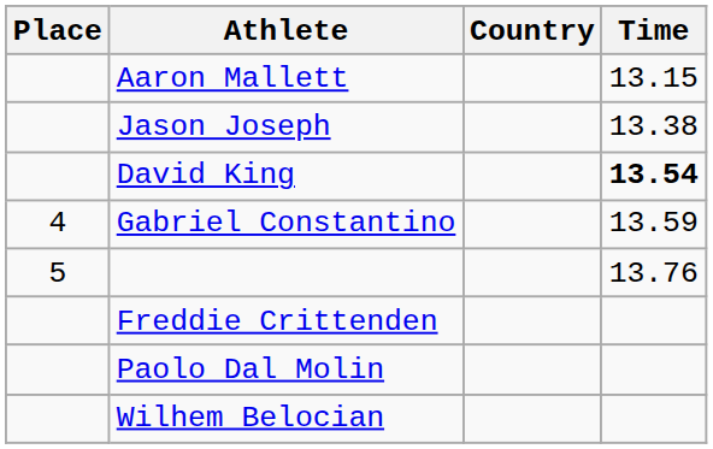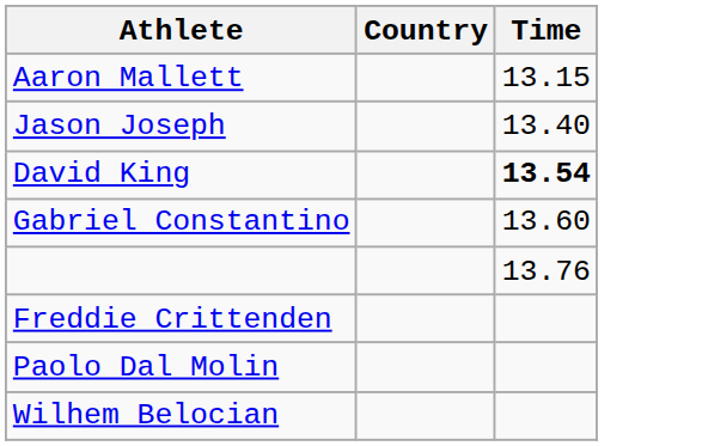- column: Place | 4 | 5
Jason Joseph | Time: 13.38 -> 13.40
Gabriel Constantino | Time: 13.59 -> 13.60
